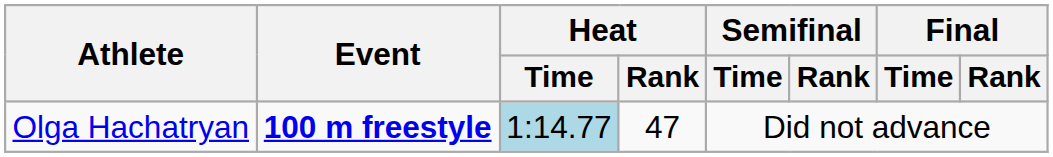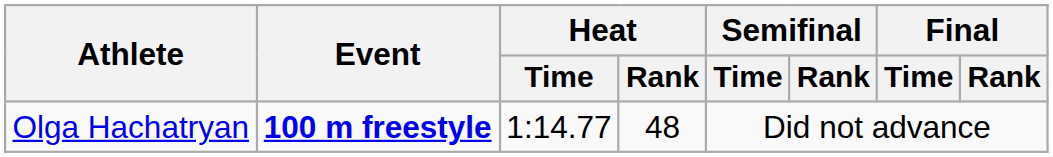Olga Hachatryan | Heat / Time: lightblue background -> no background
Olga Hachatryan | Heat / Rank: 47 -> 48
